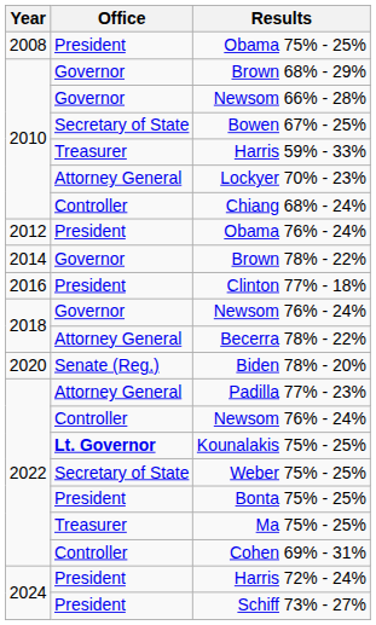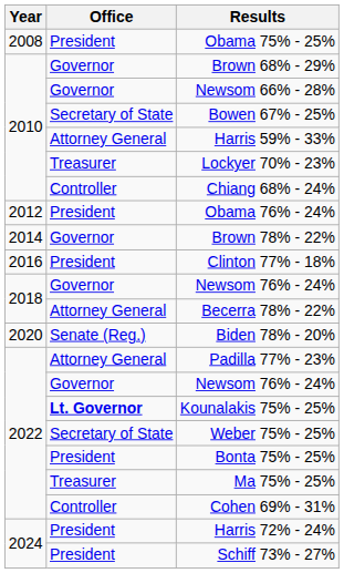Harris 59% - 33% | Office: Treasurer -> Attorney General
Lockyer 70% - 23% | Office: Attorney General -> Treasurer
2022 / Newsom 76% - 24% | Office: Controller -> Governor
